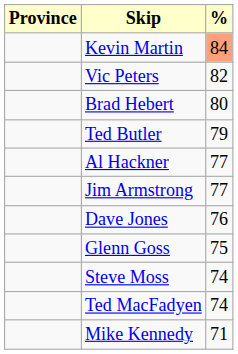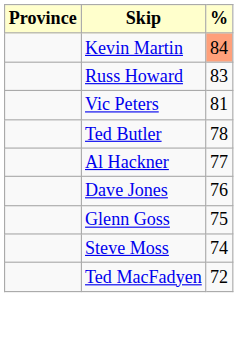+ row: Russ Howard | 83
Vic Peters | %: 82 -> 81
- row: Brad Hebert | 80
Ted Butler | %: 79 -> 78
- row: Jim Armstrong | 77
Ted MacFadyen | %: 74 -> 72
- row: Mike Kennedy | 71
